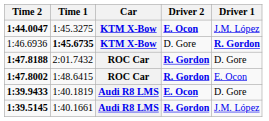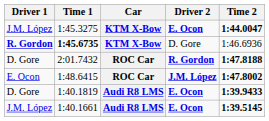columns swapped: Driver 1 <-> Time 2
1:48.6415 | Driver 2: R. Gordon -> J.M. López
1:40.1661 | Driver 2: R. Gordon -> E. Ocon
